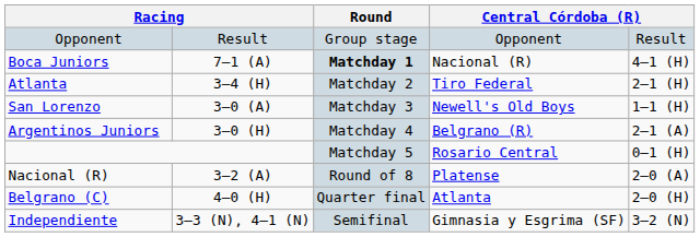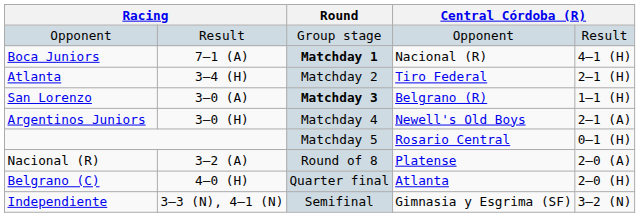San Lorenzo | Round: normal -> bold
San Lorenzo | column 5: Newell's Old Boys -> Belgrano (R)
Argentinos Juniors | column 5: Belgrano (R) -> Newell's Old Boys
